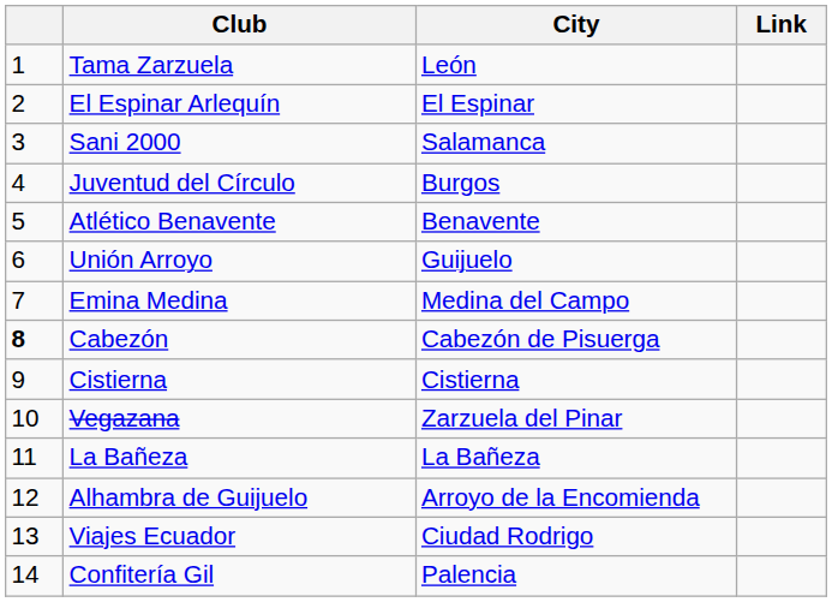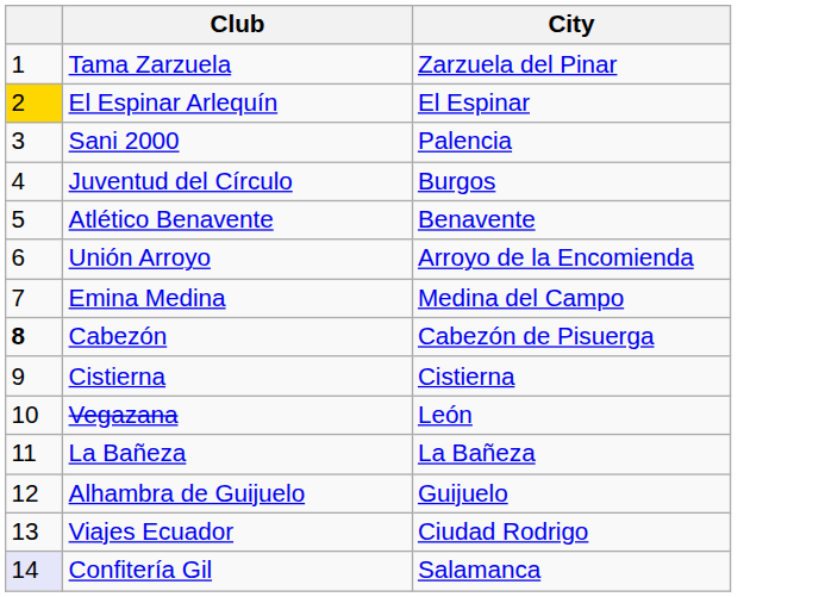- column: Link
Tama Zarzuela | City: León -> Zarzuela del Pinar
El Espinar Arlequín | column 1: no background -> gold background
Sani 2000 | City: Salamanca -> Palencia
Unión Arroyo | City: Guijuelo -> Arroyo de la Encomienda
Vegazana | City: Zarzuela del Pinar -> León
Alhambra de Guijuelo | City: Arroyo de la Encomienda -> Guijuelo
Confitería Gil | column 1: no background -> lavender background
Confitería Gil | City: Palencia -> Salamanca
